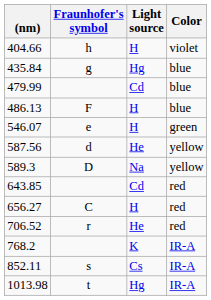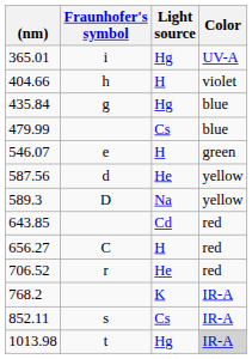+ row: 365.01 | i | Hg | UV-A
479.99 | Light source: Cd -> Cs
- row: 486.13 | F | H | blue
1013.98 | Color: no background -> lightgrey background
